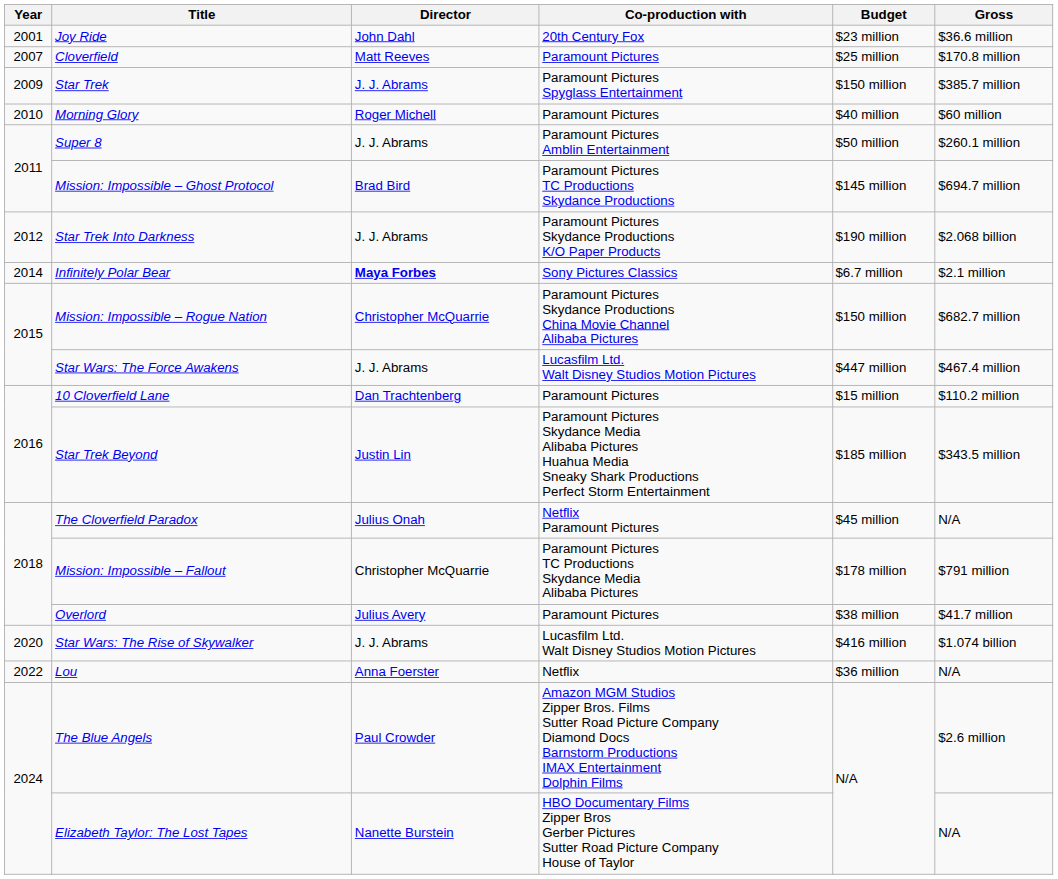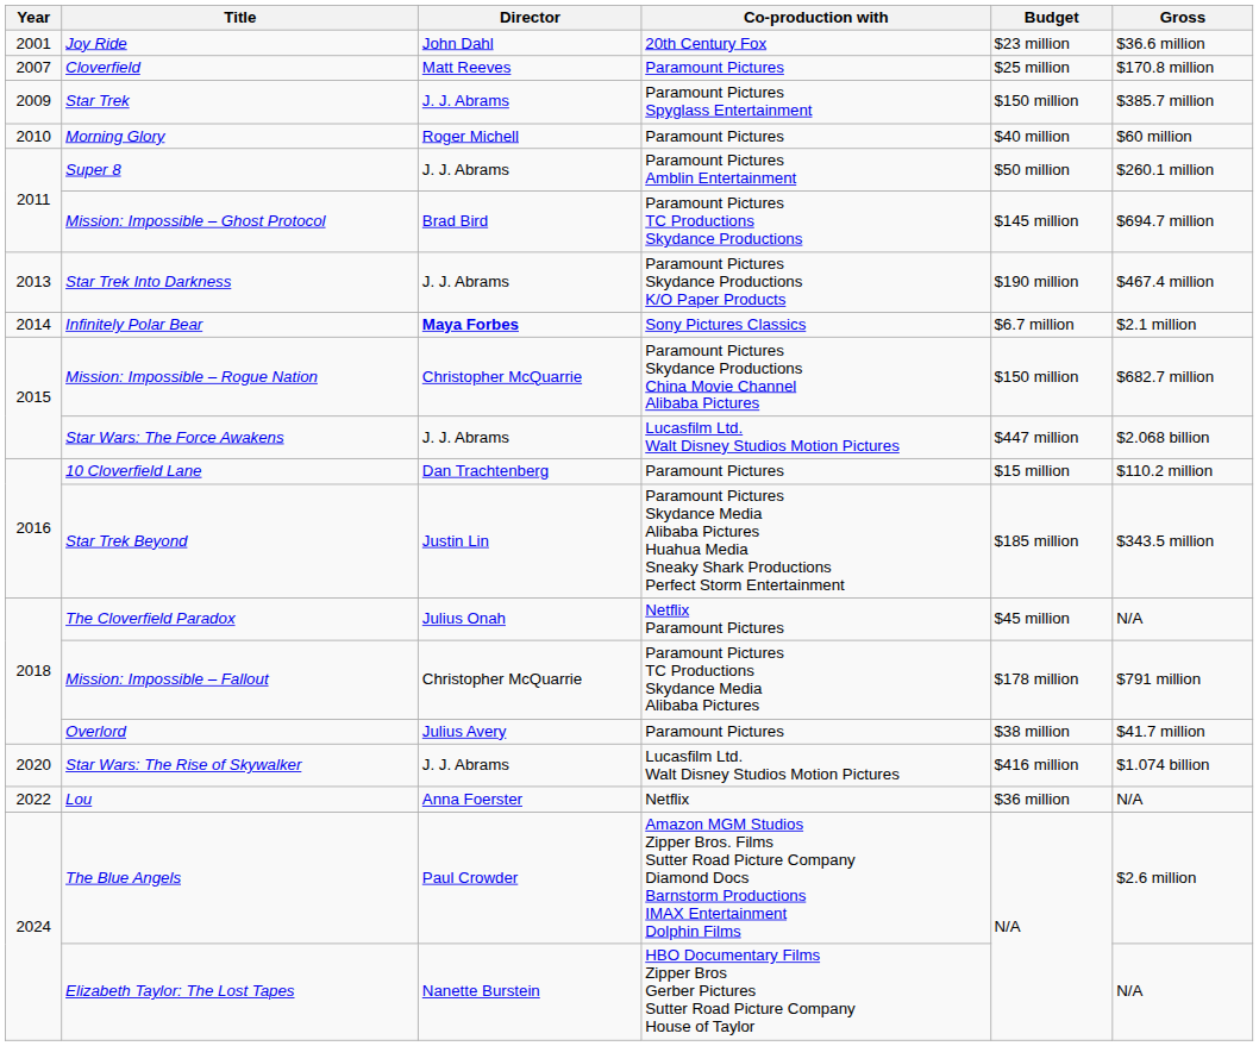Star Trek Into Darkness | Year: 2012 -> 2013
Star Trek Into Darkness | Gross: $2.068 billion -> $467.4 million
Star Wars: The Force Awakens | Gross: $467.4 million -> $2.068 billion
